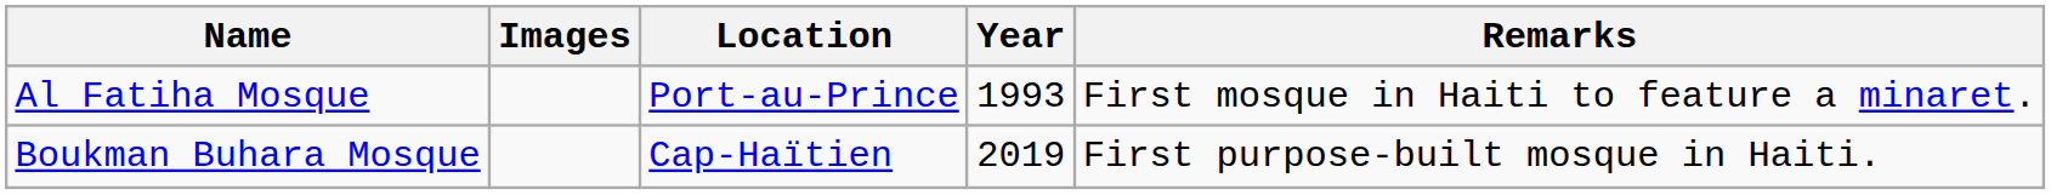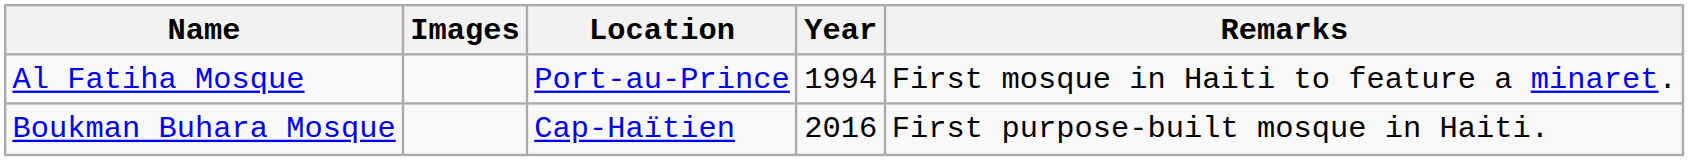Al Fatiha Mosque | Year: 1993 -> 1994
Boukman Buhara Mosque | Year: 2019 -> 2016
